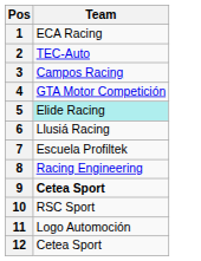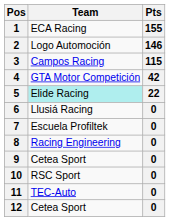+ column: Pts | 155 | 146 | 115 | 42 | 22 | 0 | 0 | 0 | 0 | 0 | 0 | 0
2 | Team: TEC-Auto -> Logo Automoción
9 | Team: bold -> normal
11 | Team: Logo Automoción -> TEC-Auto
